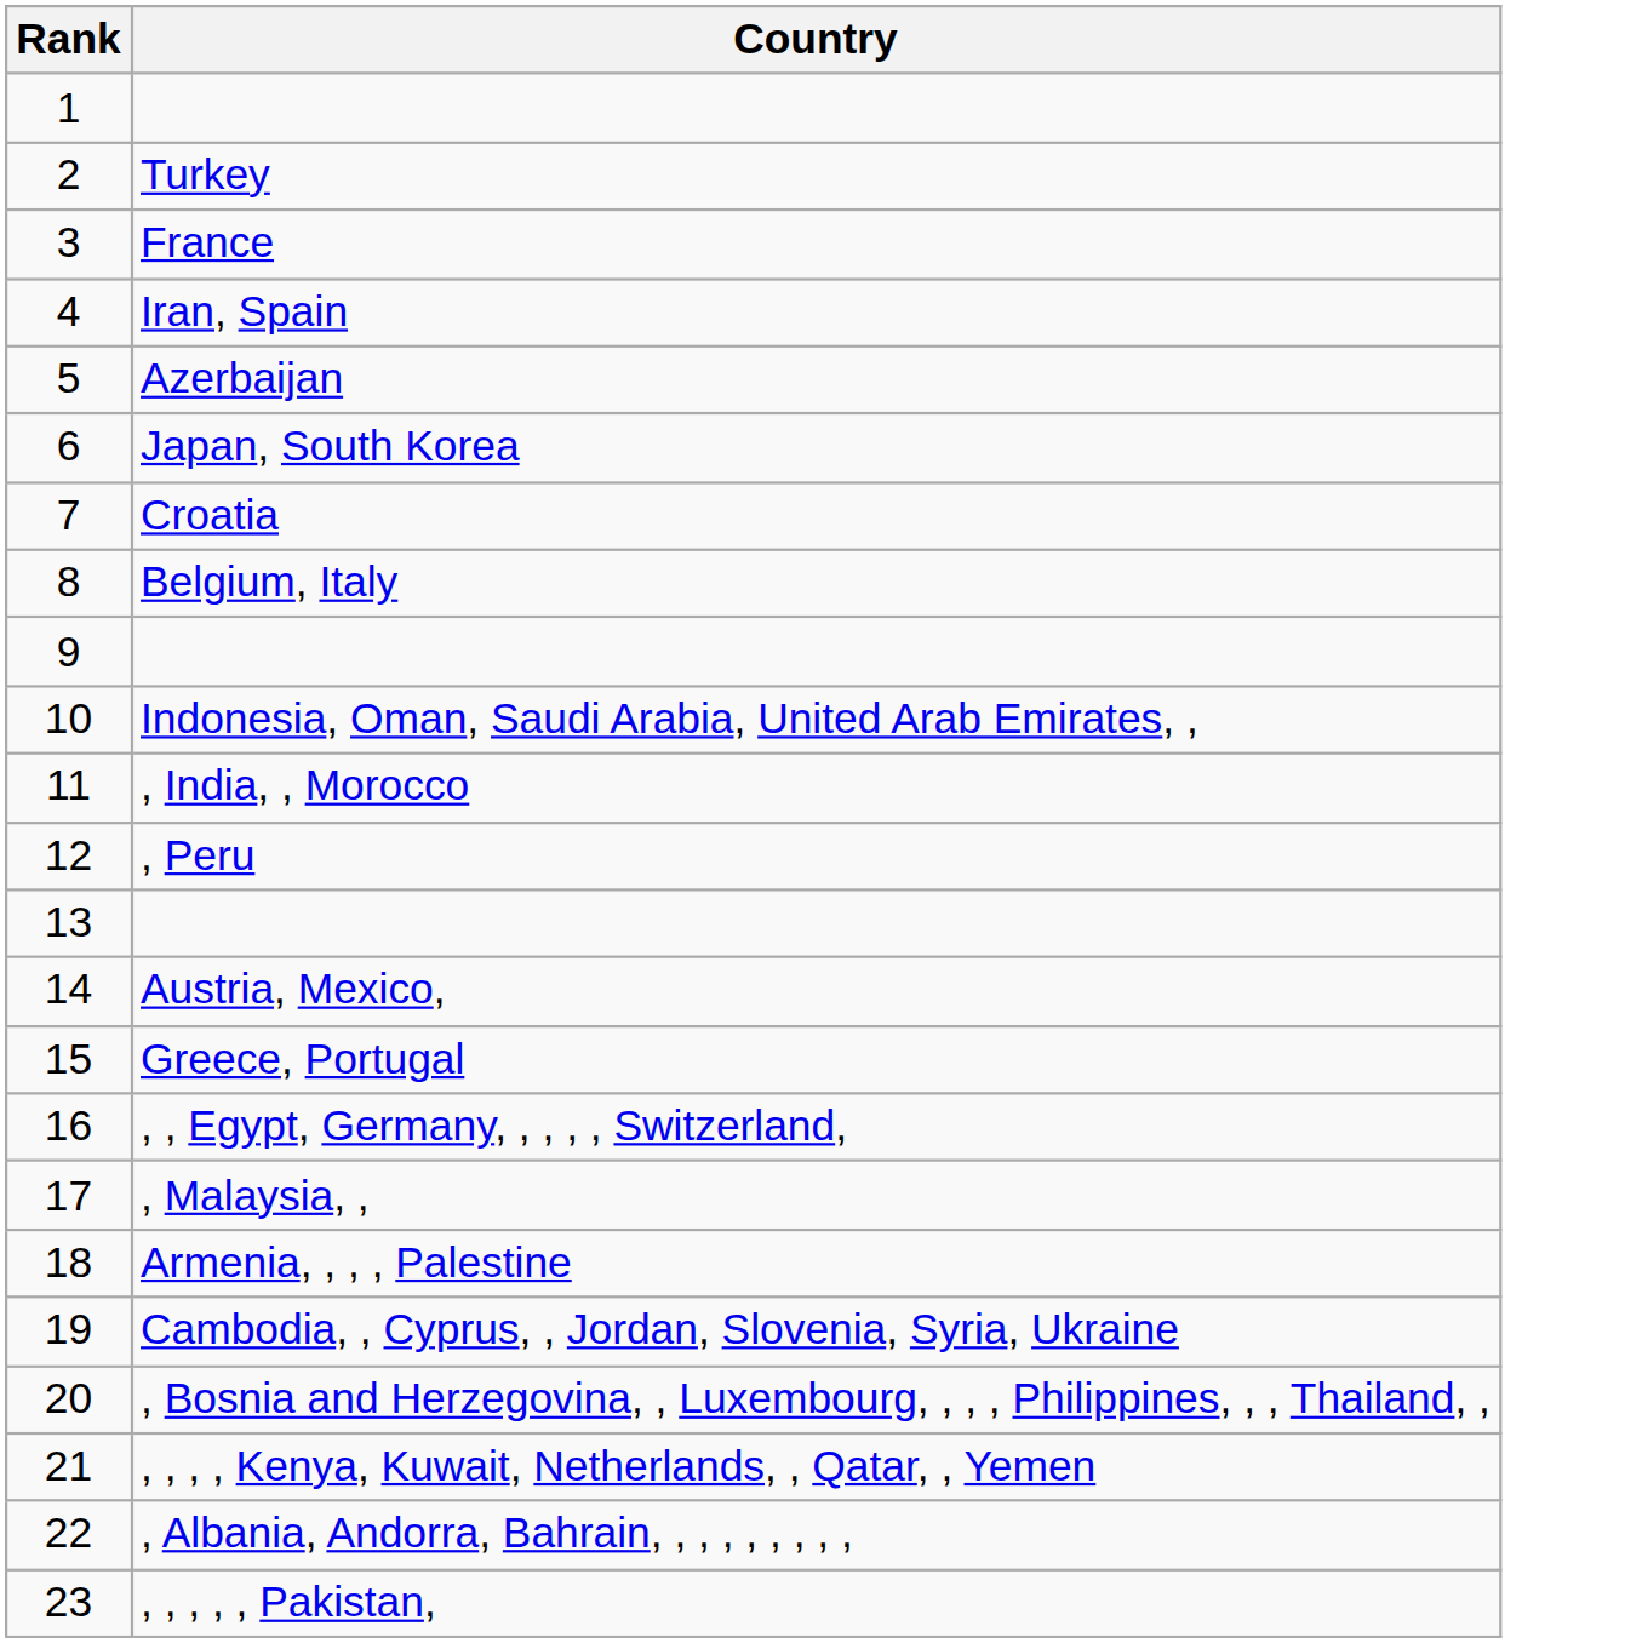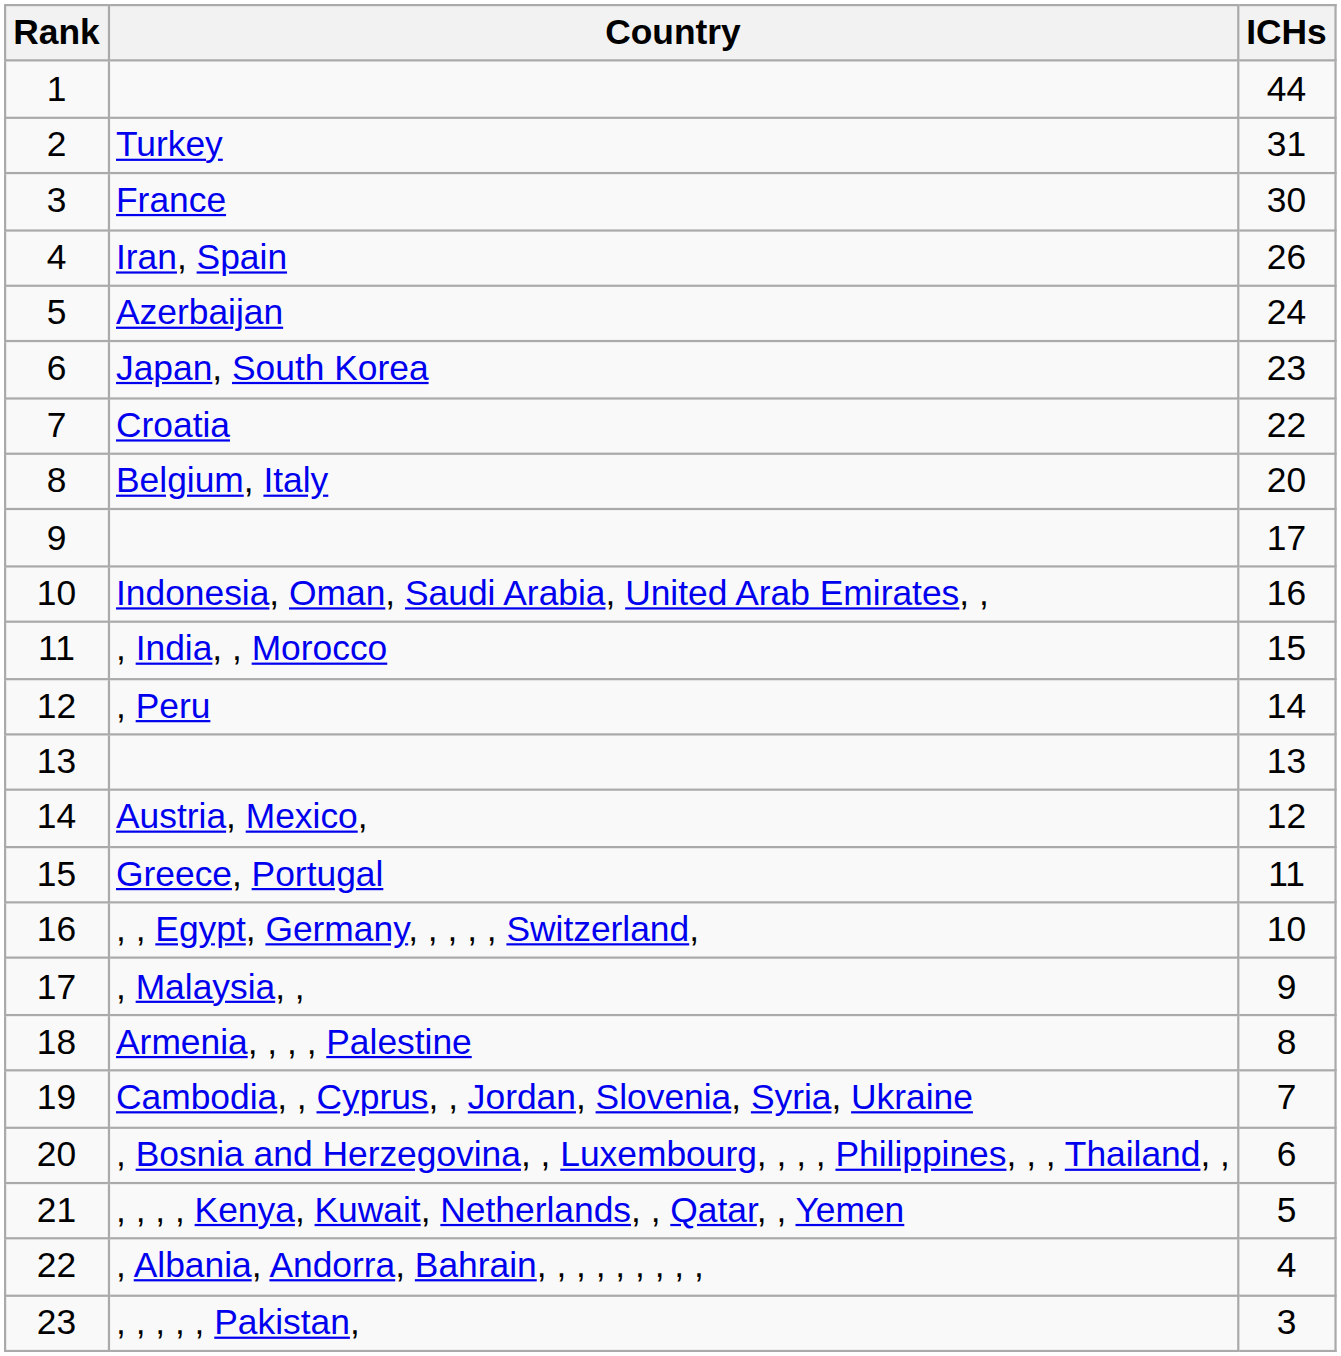+ column: ICHs | 44 | 31 | 30 | 26 | 24 | 23 | 22 | 20 | 17 | 16 | 15 | 14 | 13 | 12 | 11 | 10 | 9 | 8 | 7 | 6 | 5 | 4 | 3
